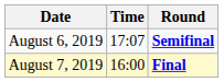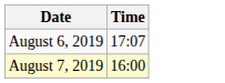- column: Round | Semifinal | Final
